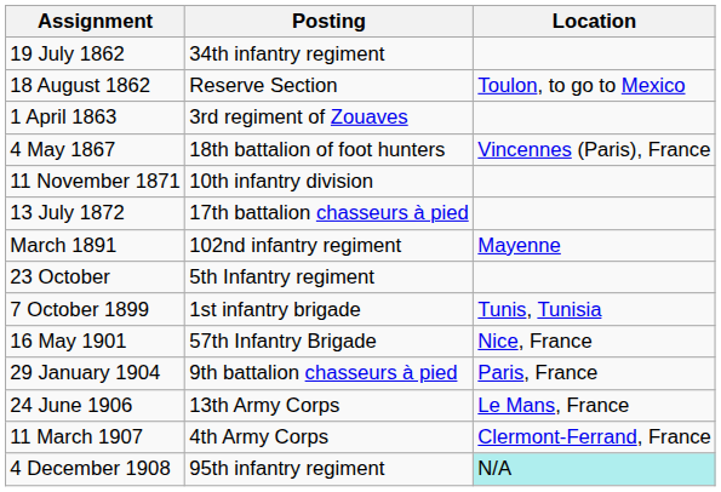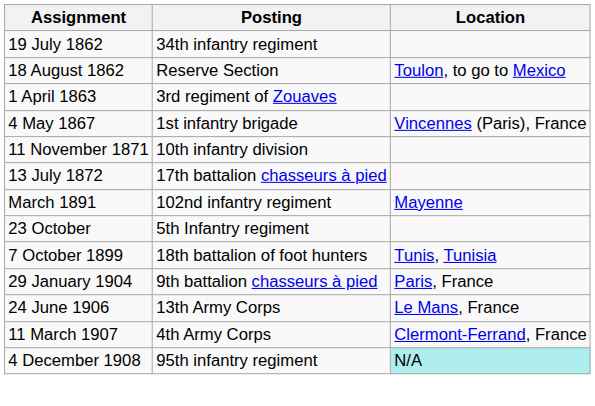4 May 1867 | Posting: 18th battalion of foot hunters -> 1st infantry brigade
7 October 1899 | Posting: 1st infantry brigade -> 18th battalion of foot hunters
- row: 16 May 1901 | 57th Infantry Brigade | Nice, France
